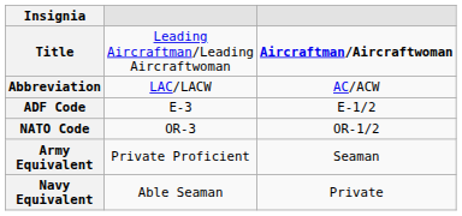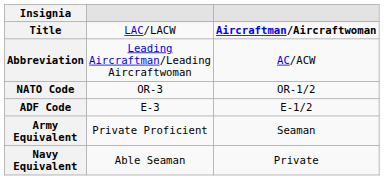Title | column 2: Leading Aircraftman/Leading Aircraftwoman -> LAC/LACW
Abbreviation | column 2: LAC/LACW -> Leading Aircraftman/Leading Aircraftwoman
rows swapped: ADF Code <-> NATO Code
